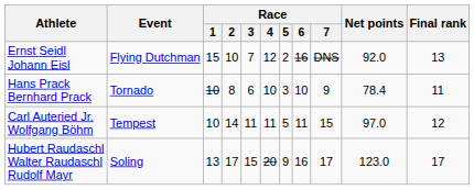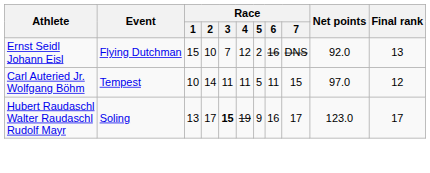- row: Hans Prack Bernhard Prack | Tornado | 10 | 8 | 6 | 10 | 3 | 10 | 9 | 78.4 | 11
Hubert Raudaschl Walter Raudaschl Rudolf Mayr | Race / 3: normal -> bold
Hubert Raudaschl Walter Raudaschl Rudolf Mayr | Race / 4: 20 -> 19
